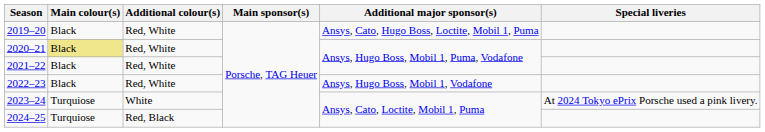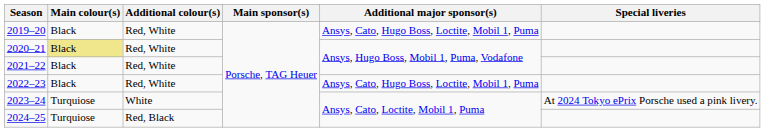2022–23 | Additional major sponsor(s): Ansys, Hugo Boss, Mobil 1, Vodafone -> Ansys, Cato, Hugo Boss, Loctite, Mobil 1, Puma
